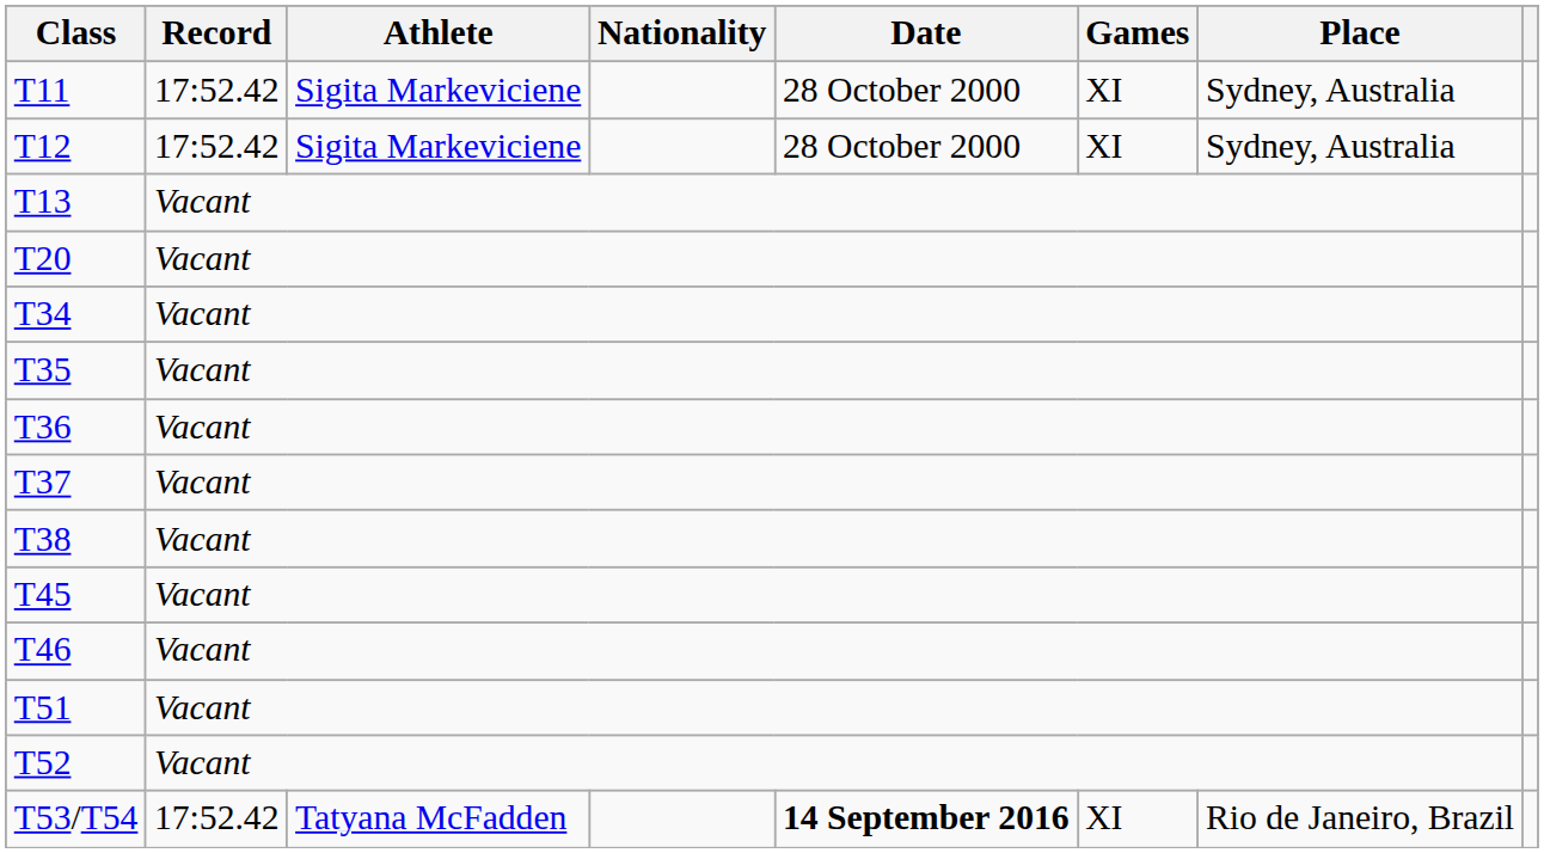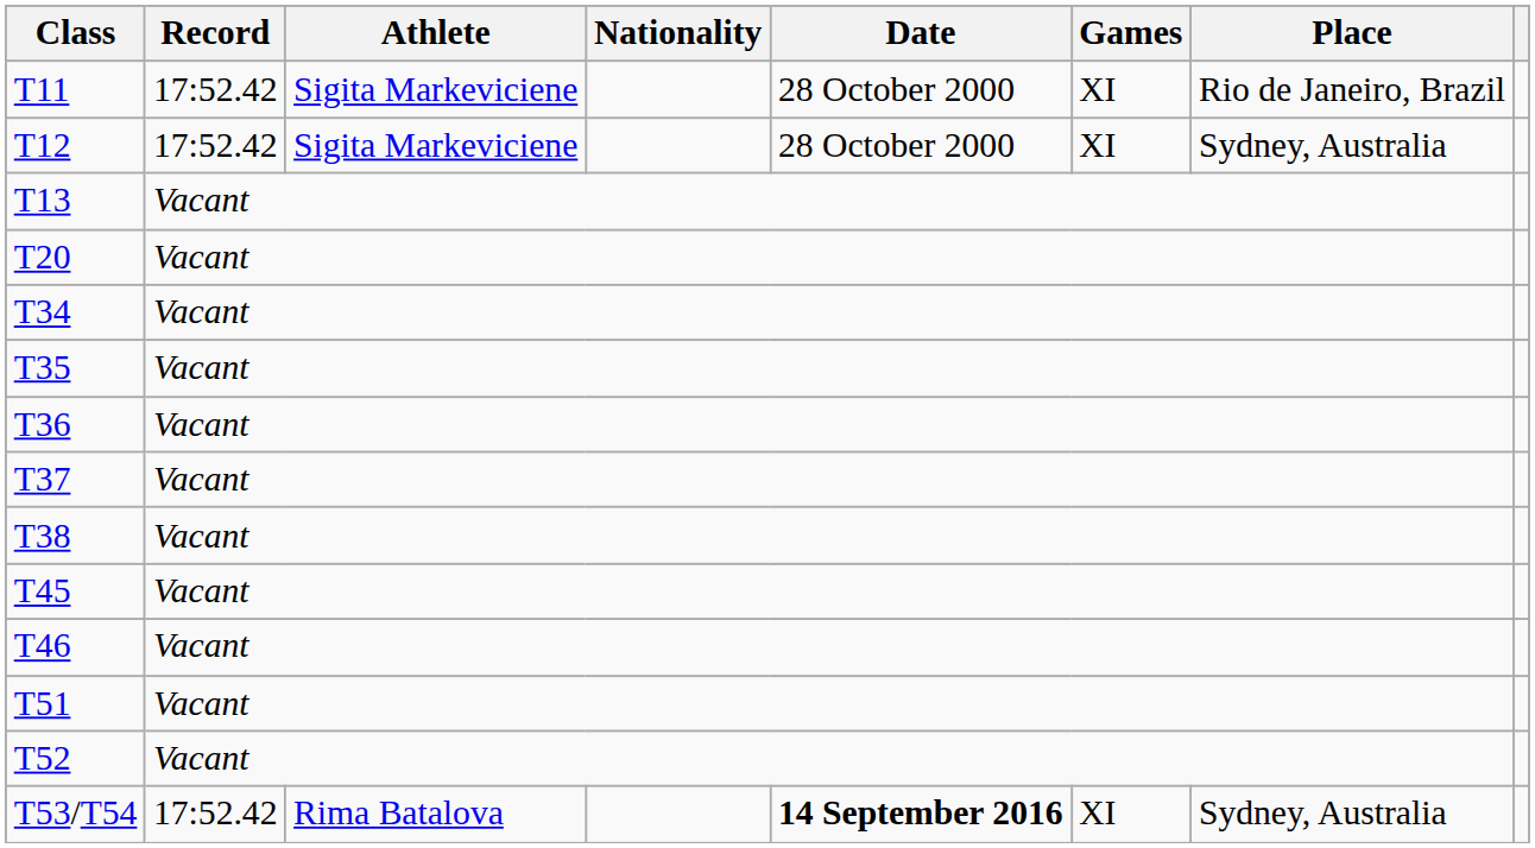T11 | Place: Sydney, Australia -> Rio de Janeiro, Brazil
T53/T54 | Athlete: Tatyana McFadden -> Rima Batalova
T53/T54 | Place: Rio de Janeiro, Brazil -> Sydney, Australia
